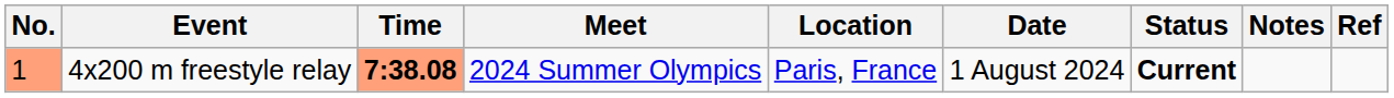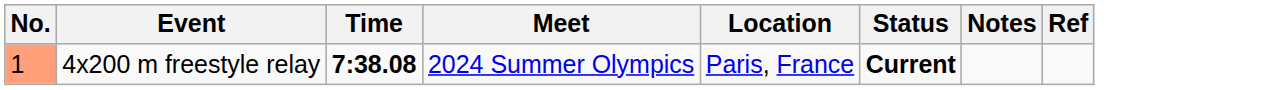- column: Date | 1 August 2024
4x200 m freestyle relay | Time: lightsalmon background -> no background
